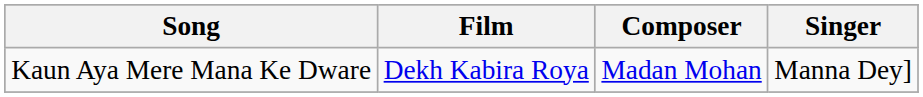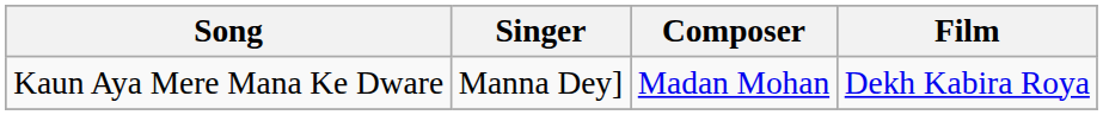columns swapped: Film <-> Singer
